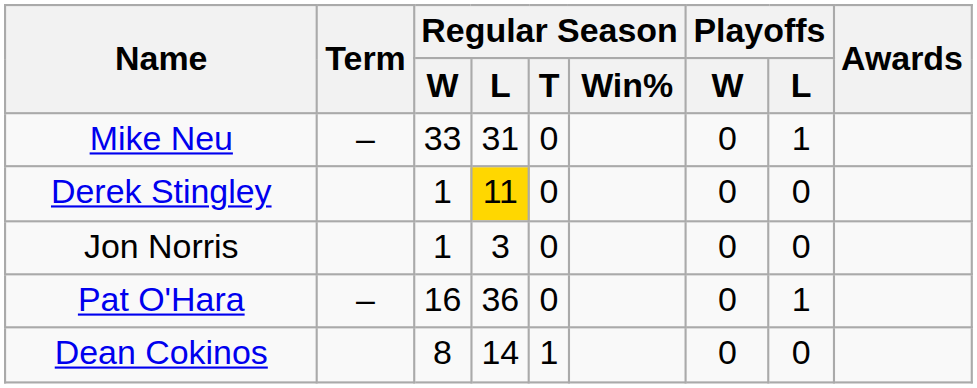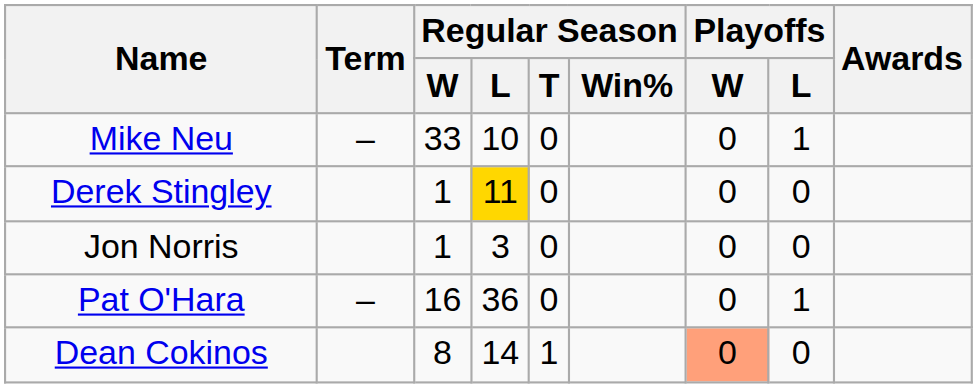Mike Neu | Regular Season / L: 31 -> 10
Dean Cokinos | Playoffs / W: no background -> lightsalmon background
